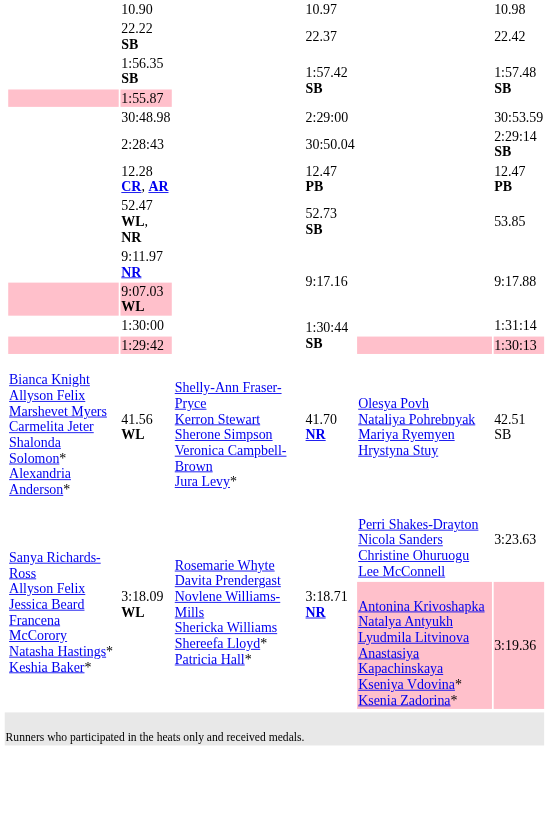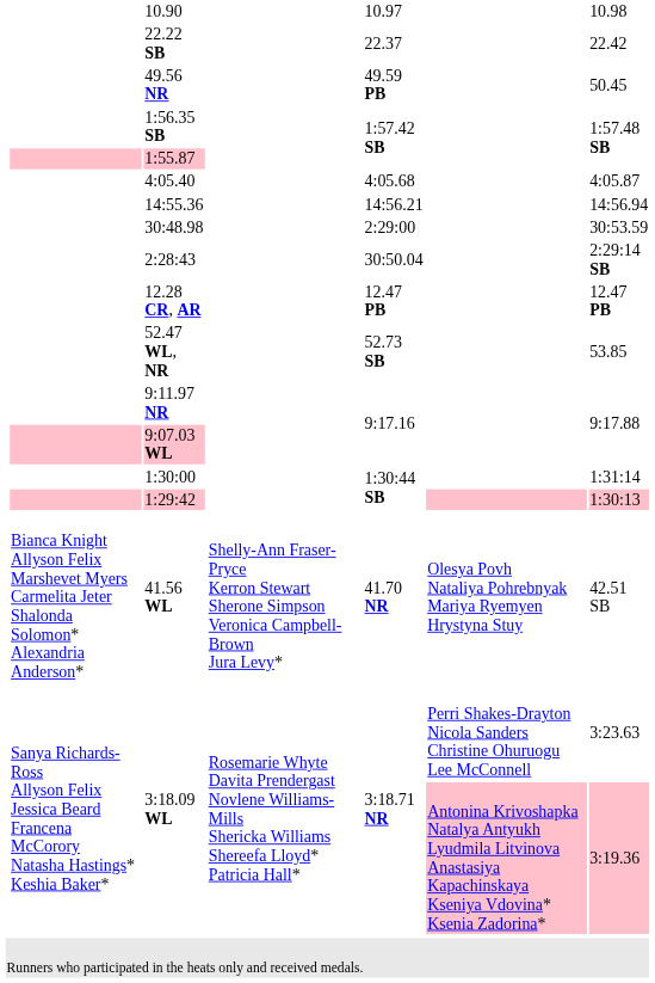+ row: 49.56 NR | 49.59 PB | 50.45
+ row: 4:05.40 | 4:05.68 | 4:05.87
+ row: 14:55.36 | 14:56.21 | 14:56.94
